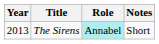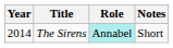The Sirens | Year: 2013 -> 2014
